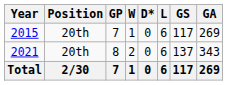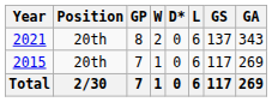rows swapped: 2015 <-> 2021
